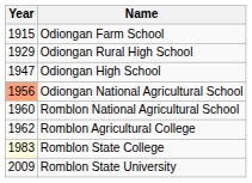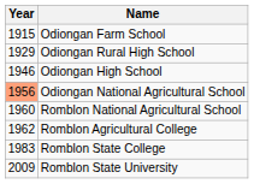Odiongan High School | Year: 1947 -> 1946
Romblon State College | Year: lightyellow background -> no background
